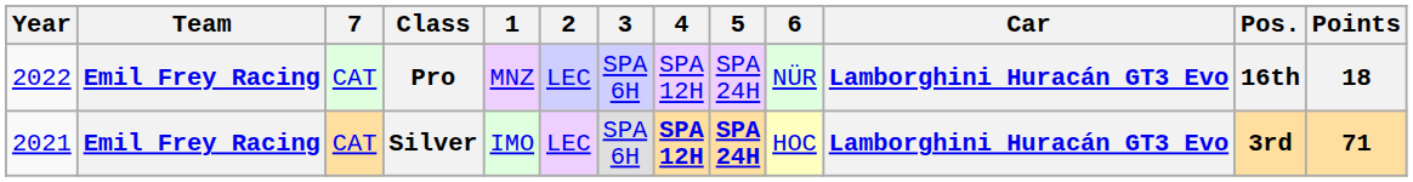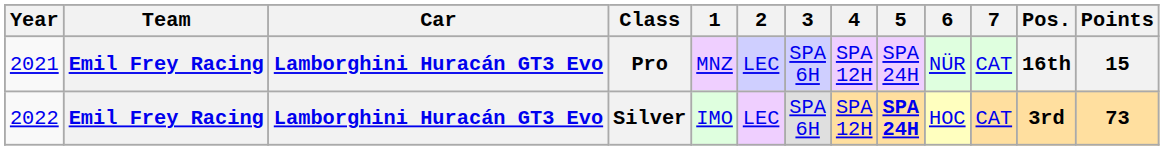columns swapped: Car <-> 7
Pro | Year: 2022 -> 2021
Pro | Points: 18 -> 15
Silver | Year: 2021 -> 2022
Silver | 4: bold -> normal
Silver | Points: 71 -> 73
